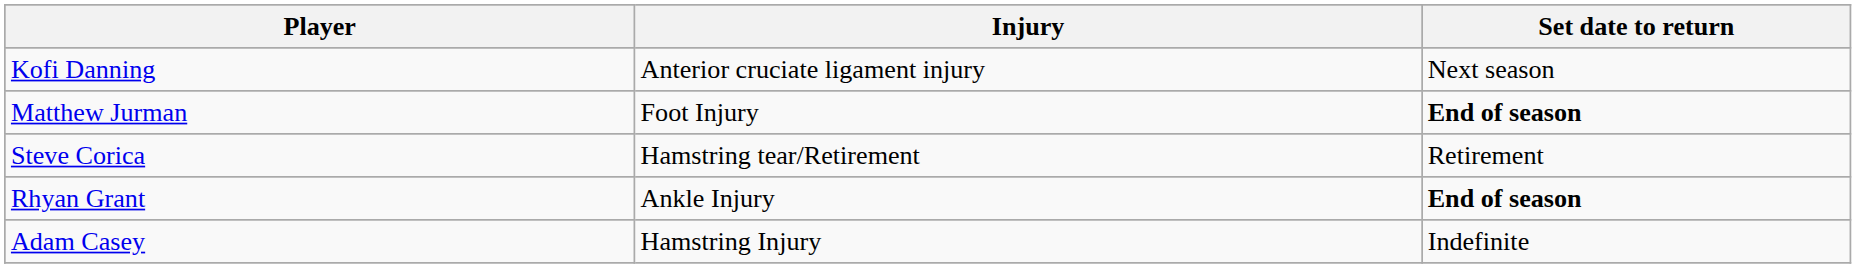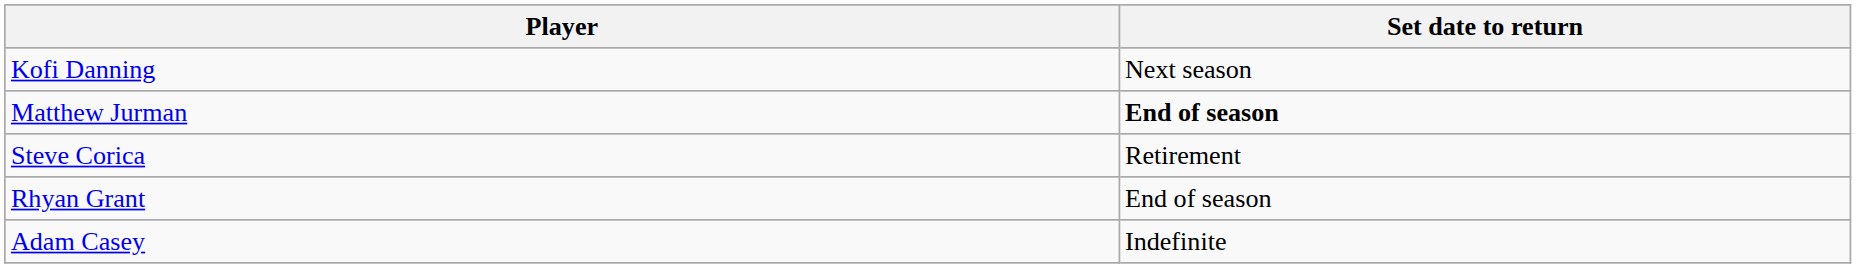- column: Injury | Anterior cruciate ligament injury | Foot Injury | Hamstring tear/Retirement | Ankle Injury | Hamstring Injury
Rhyan Grant | Set date to return: bold -> normal
